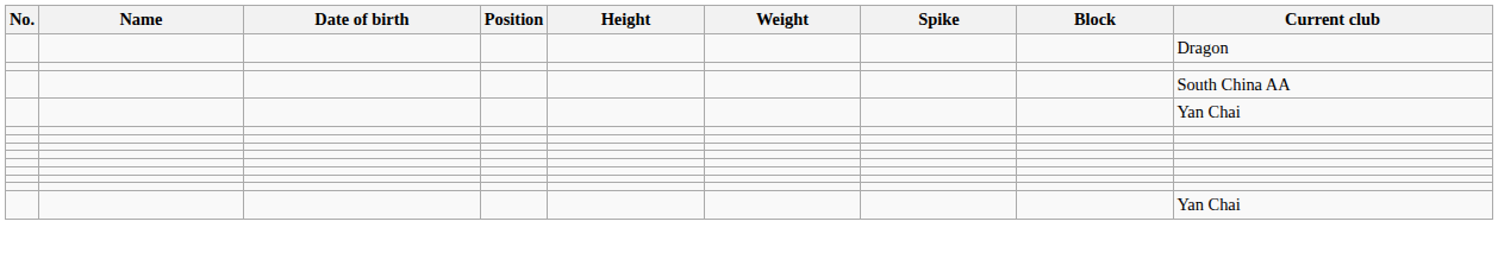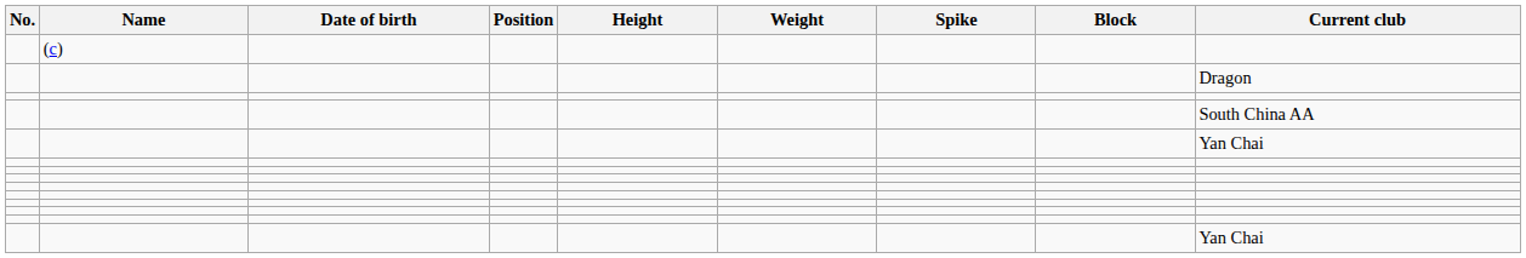+ row: (c)
